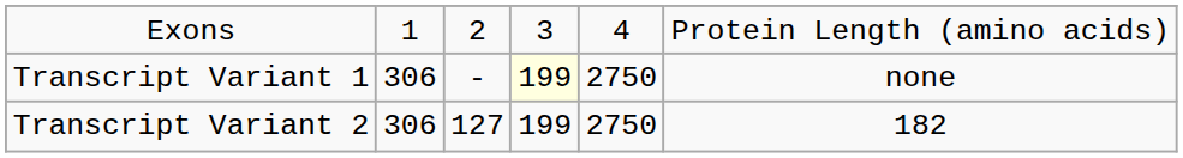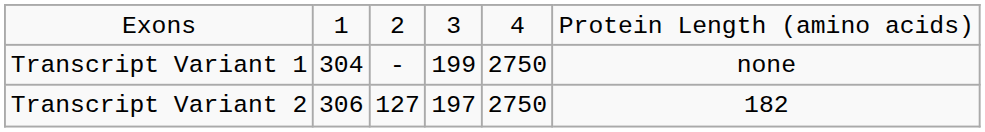Transcript Variant 1 | column 2: 306 -> 304
Transcript Variant 1 | column 4: lightyellow background -> no background
Transcript Variant 2 | column 4: 199 -> 197
